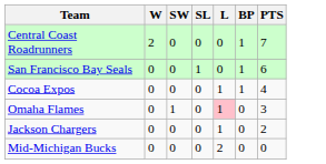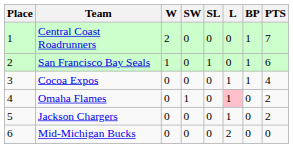+ column: Place | 1 | 2 | 3 | 4 | 5 | 6
San Francisco Bay Seals | W: 0 -> 1
Omaha Flames | PTS: 3 -> 2
